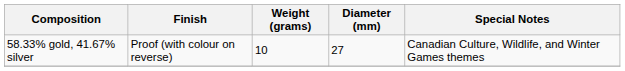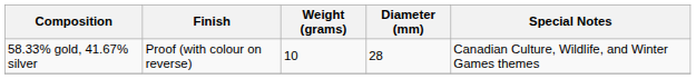58.33% gold, 41.67% silver | Diameter (mm): 27 -> 28
